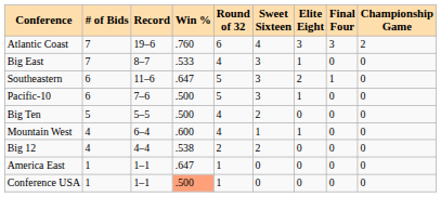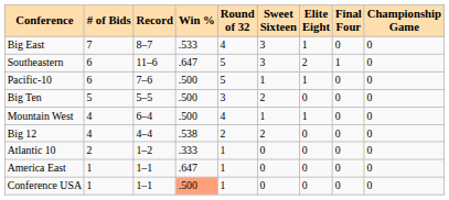- row: Atlantic Coast | 7 | 19–6 | .760 | 6 | 4 | 3 | 3 | 2
Pacific-10 | Sweet Sixteen: 3 -> 1
Big Ten | Round of 32: 4 -> 3
Mountain West | Win %: .600 -> .500
+ row: Atlantic 10 | 2 | 1–2 | .333 | 1 | 0 | 0 | 0 | 0
